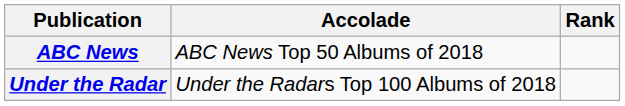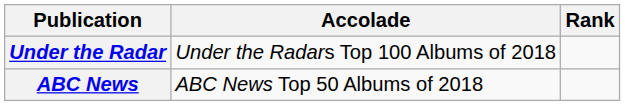rows swapped: ABC News <-> Under the Radar
